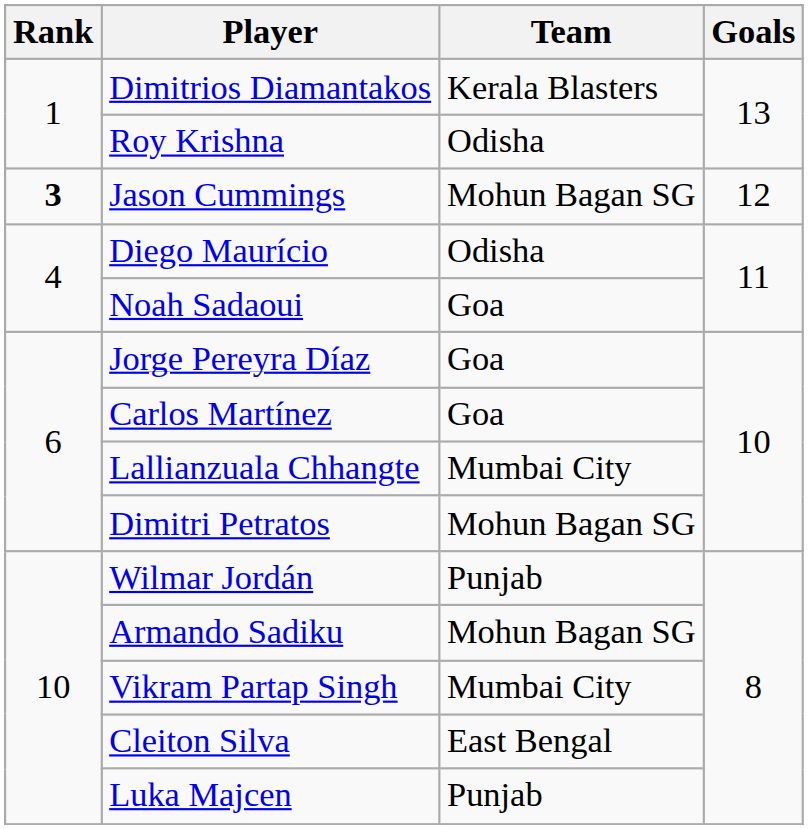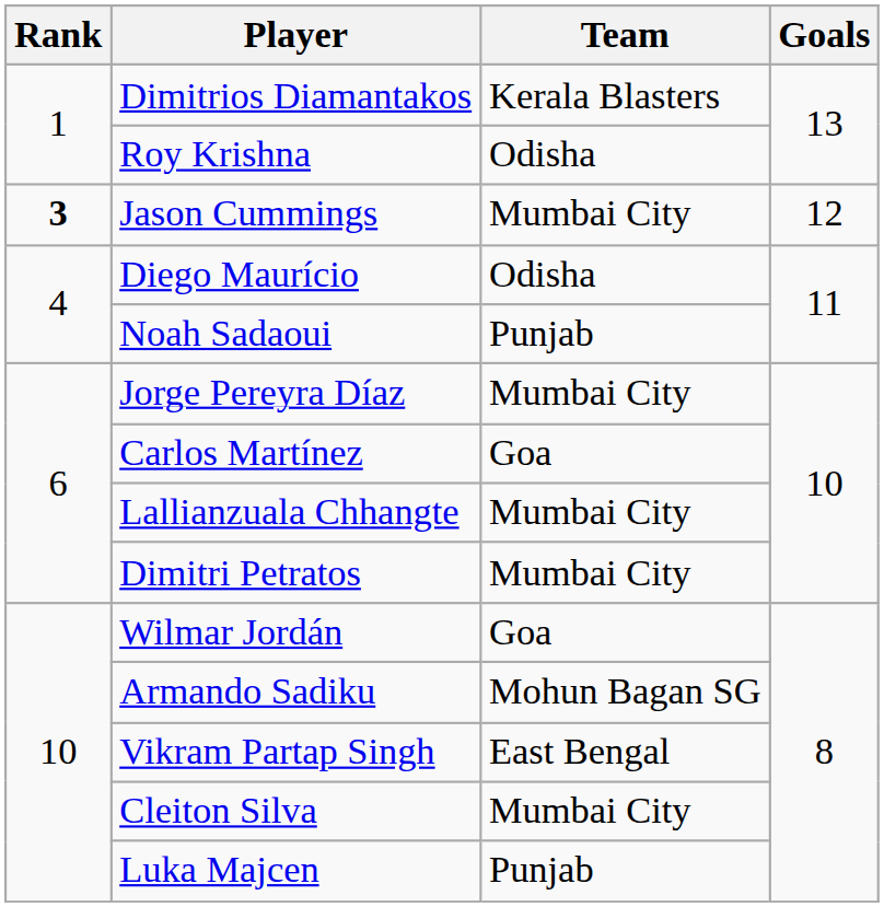Jason Cummings | Team: Mohun Bagan SG -> Mumbai City
Noah Sadaoui | Team: Goa -> Punjab
Jorge Pereyra Díaz | Team: Goa -> Mumbai City
Dimitri Petratos | Team: Mohun Bagan SG -> Mumbai City
Wilmar Jordán | Team: Punjab -> Goa
Vikram Partap Singh | Team: Mumbai City -> East Bengal
Cleiton Silva | Team: East Bengal -> Mumbai City
